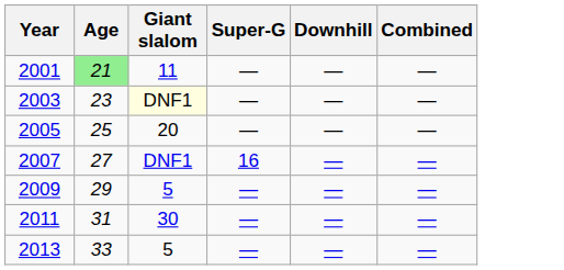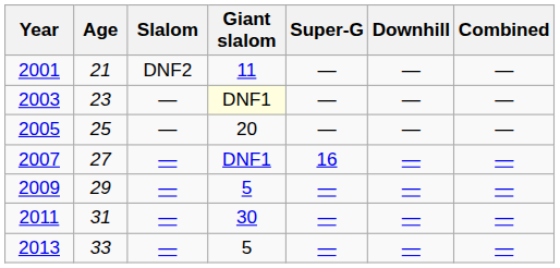+ column: Slalom | DNF2 | — | — | — | — | — | —
2001 | Age: lightgreen background -> no background
